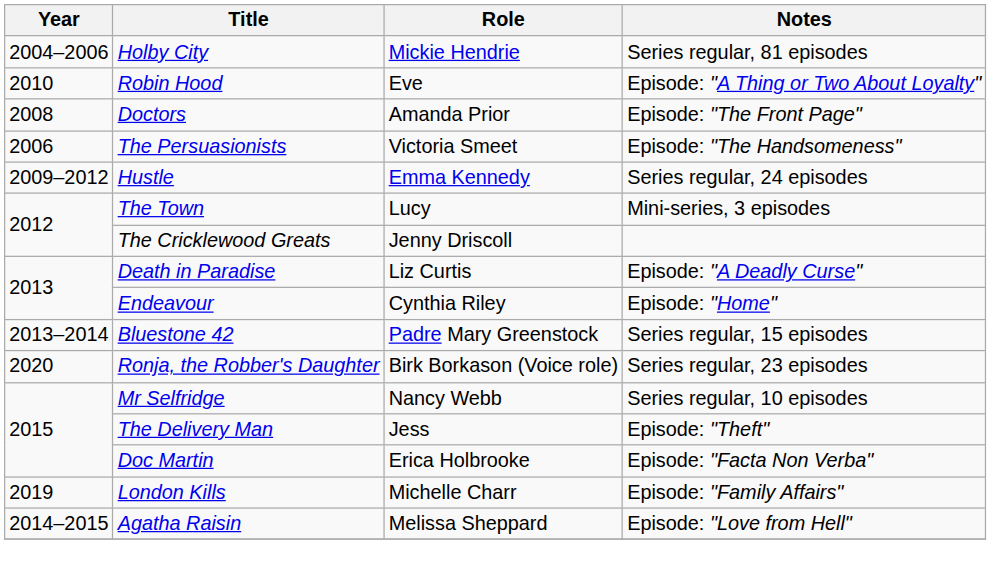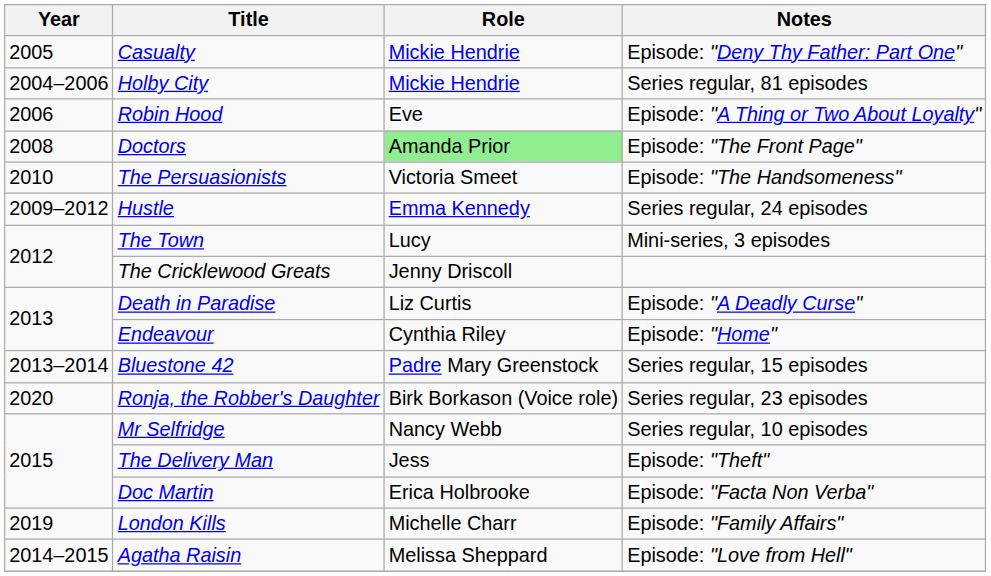+ row: 2005 | Casualty | Mickie Hendrie | Episode: "Deny Thy Father: Part One"
Robin Hood | Year: 2010 -> 2006
Doctors | Role: no background -> lightgreen background
The Persuasionists | Year: 2006 -> 2010
